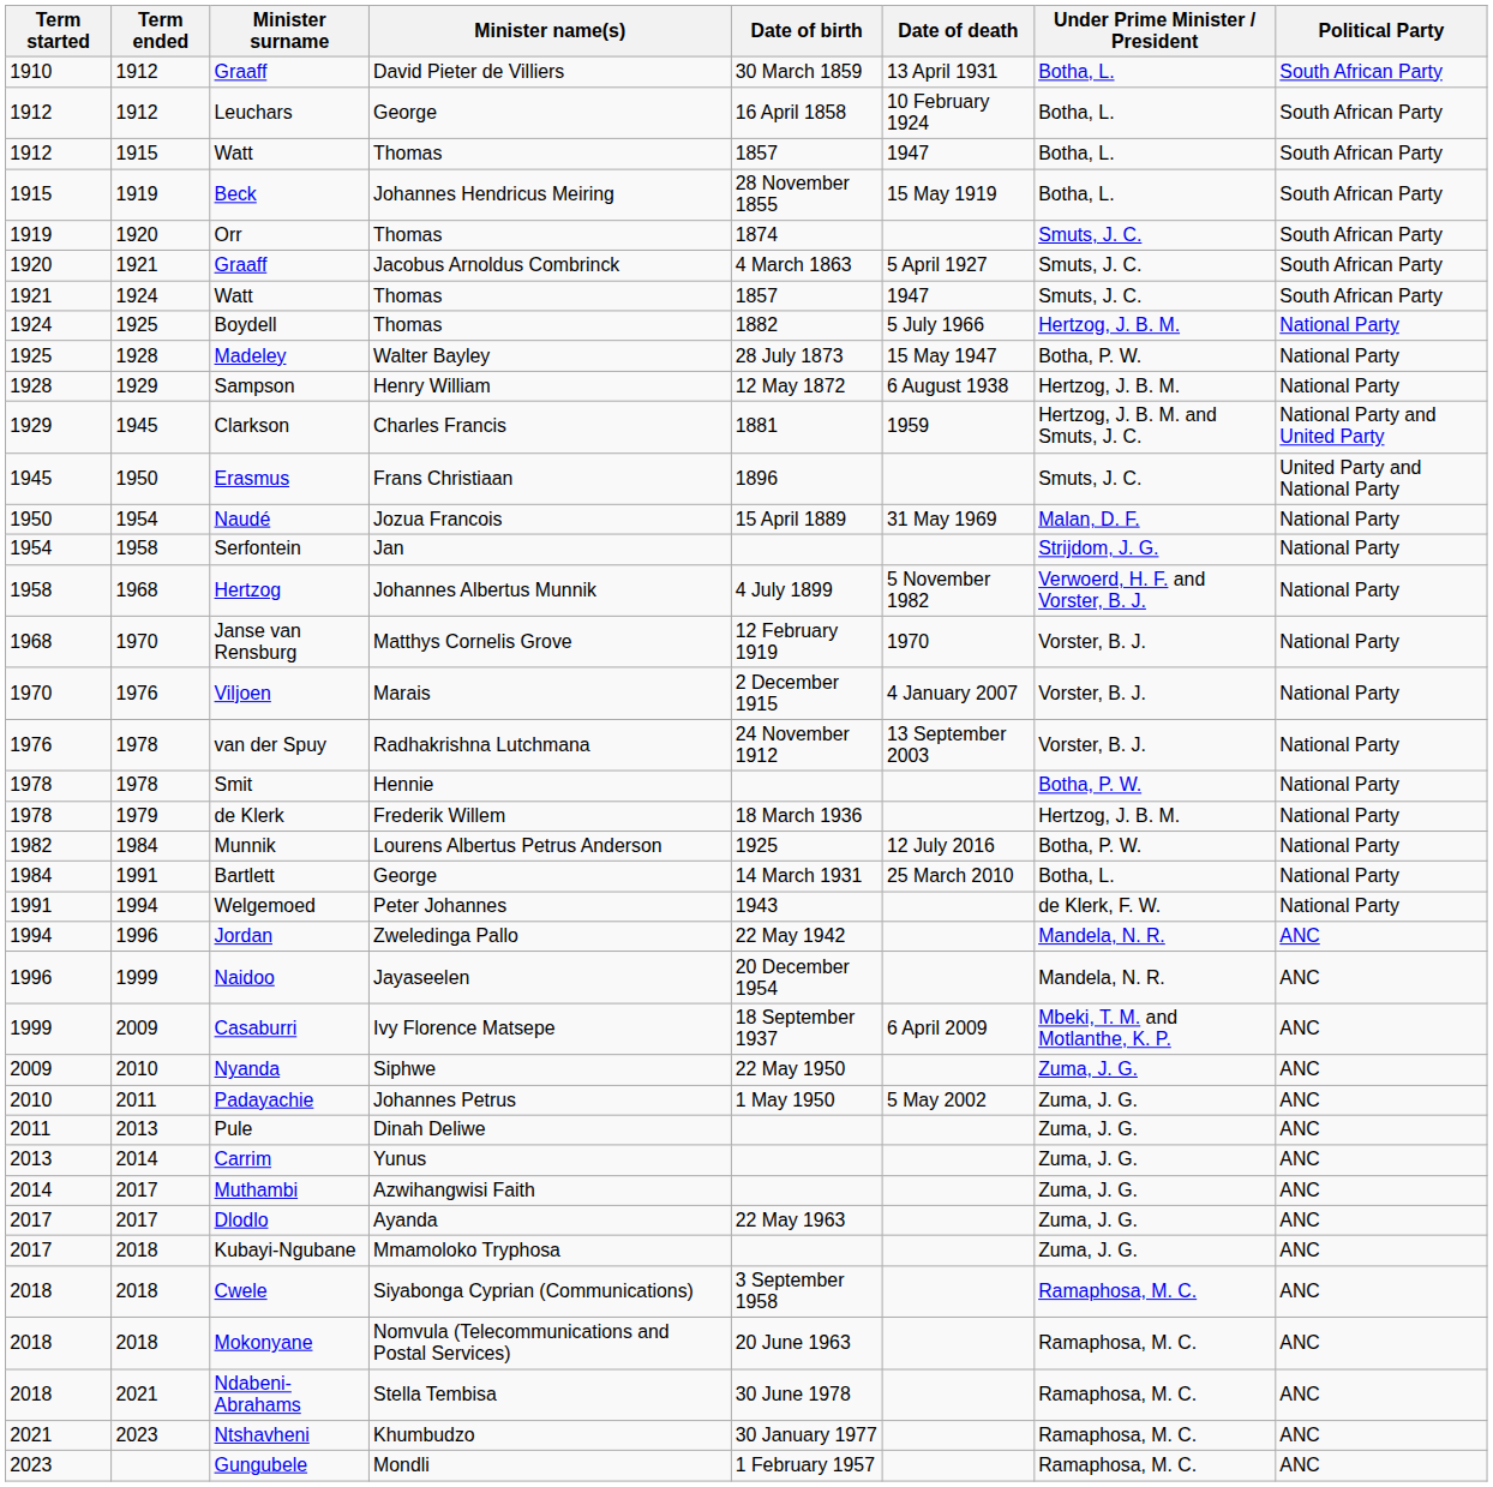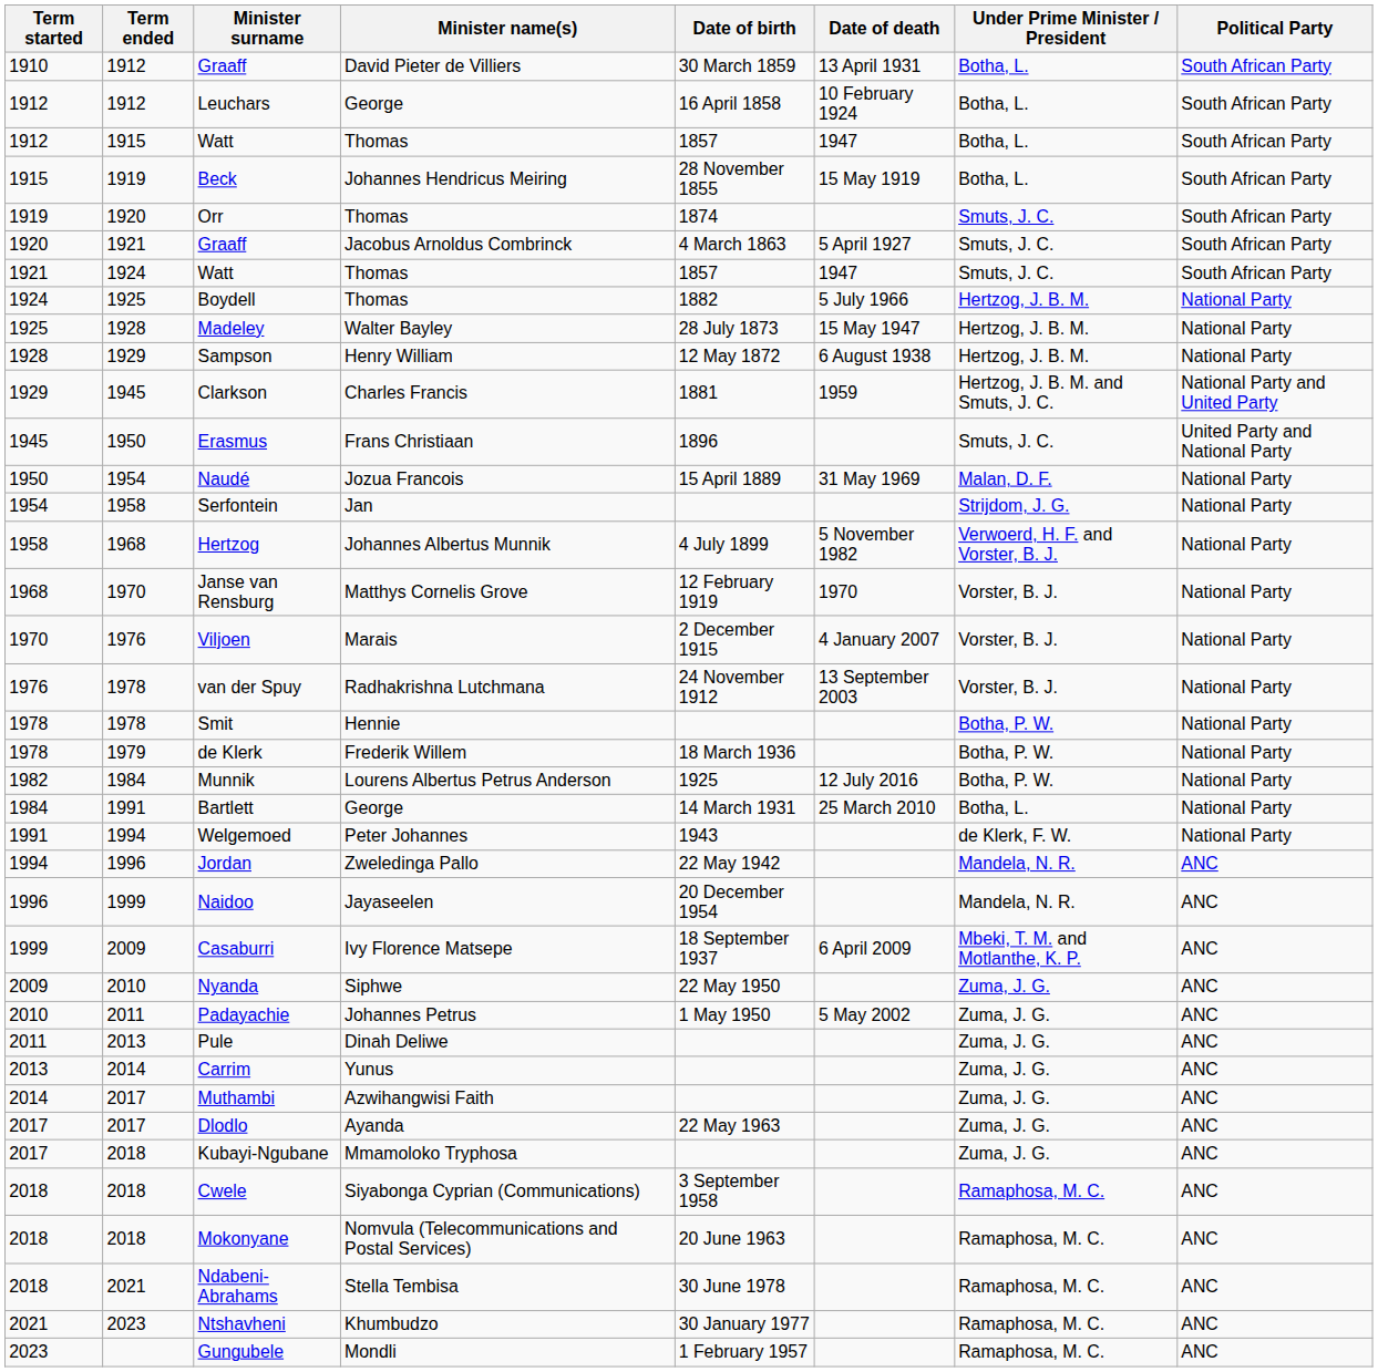Madeley | Under Prime Minister / President: Botha, P. W. -> Hertzog, J. B. M.
de Klerk | Under Prime Minister / President: Hertzog, J. B. M. -> Botha, P. W.
